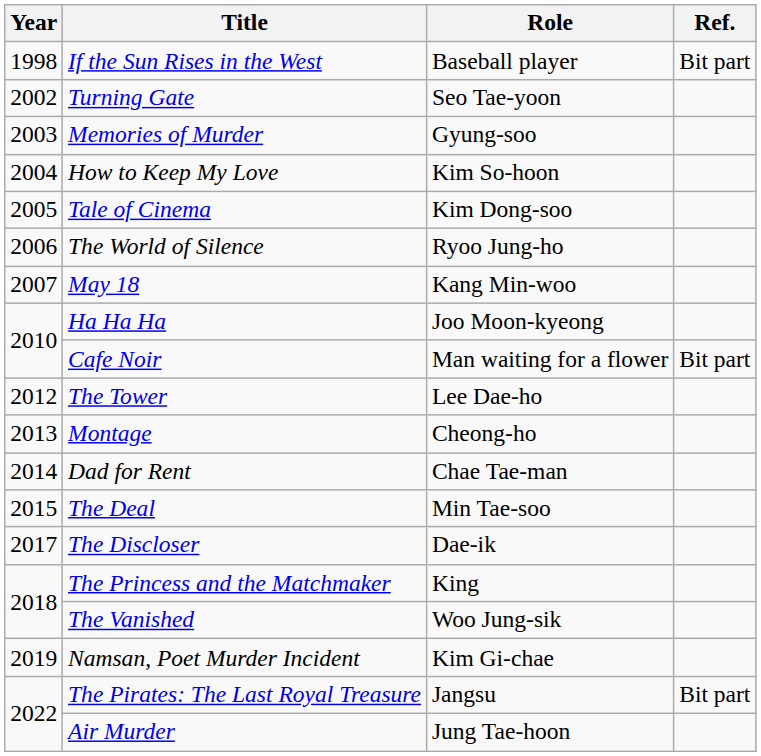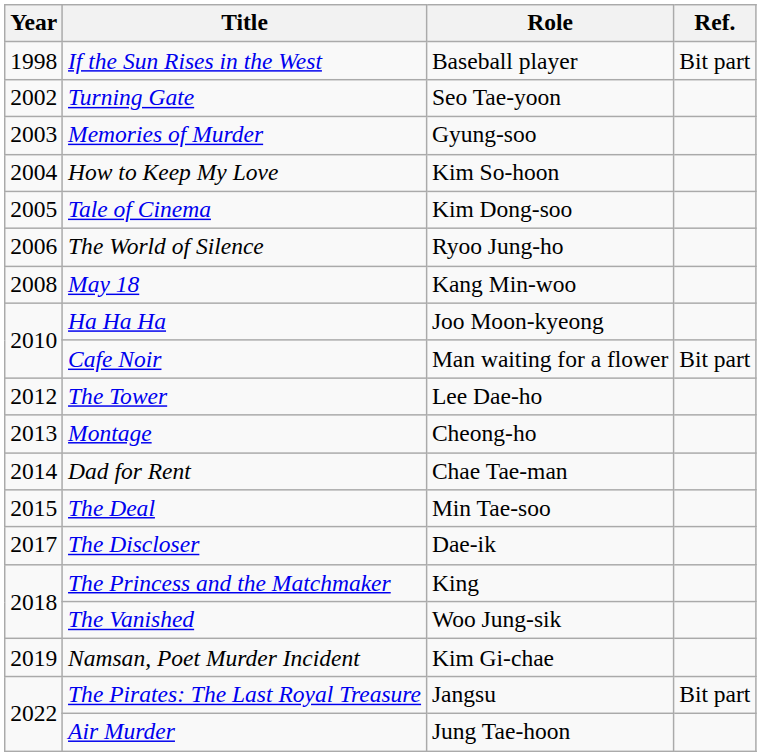May 18 | Year: 2007 -> 2008
